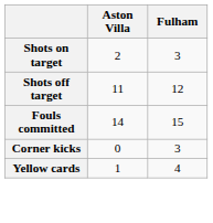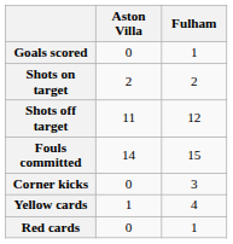+ row: Goals scored | 0 | 1
Shots on target | Fulham: 3 -> 2
+ row: Red cards | 0 | 1
